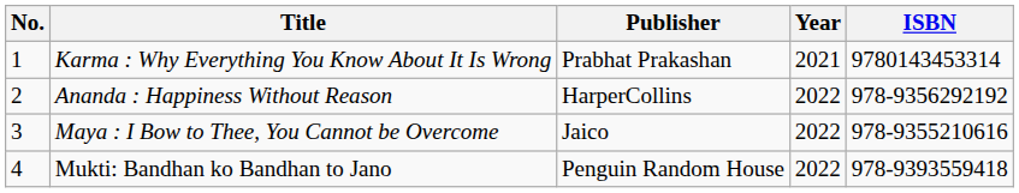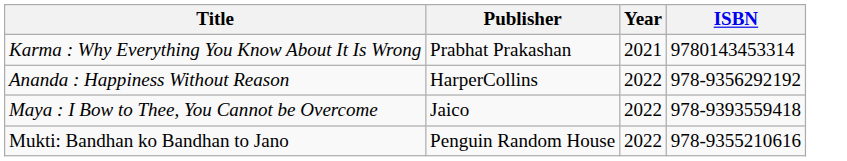- column: No. | 1 | 2 | 3 | 4
Maya : I Bow to Thee, You Cannot be Overcome | ISBN: 978-9355210616 -> 978-9393559418
Mukti: Bandhan ko Bandhan to Jano | ISBN: 978-9393559418 -> 978-9355210616
